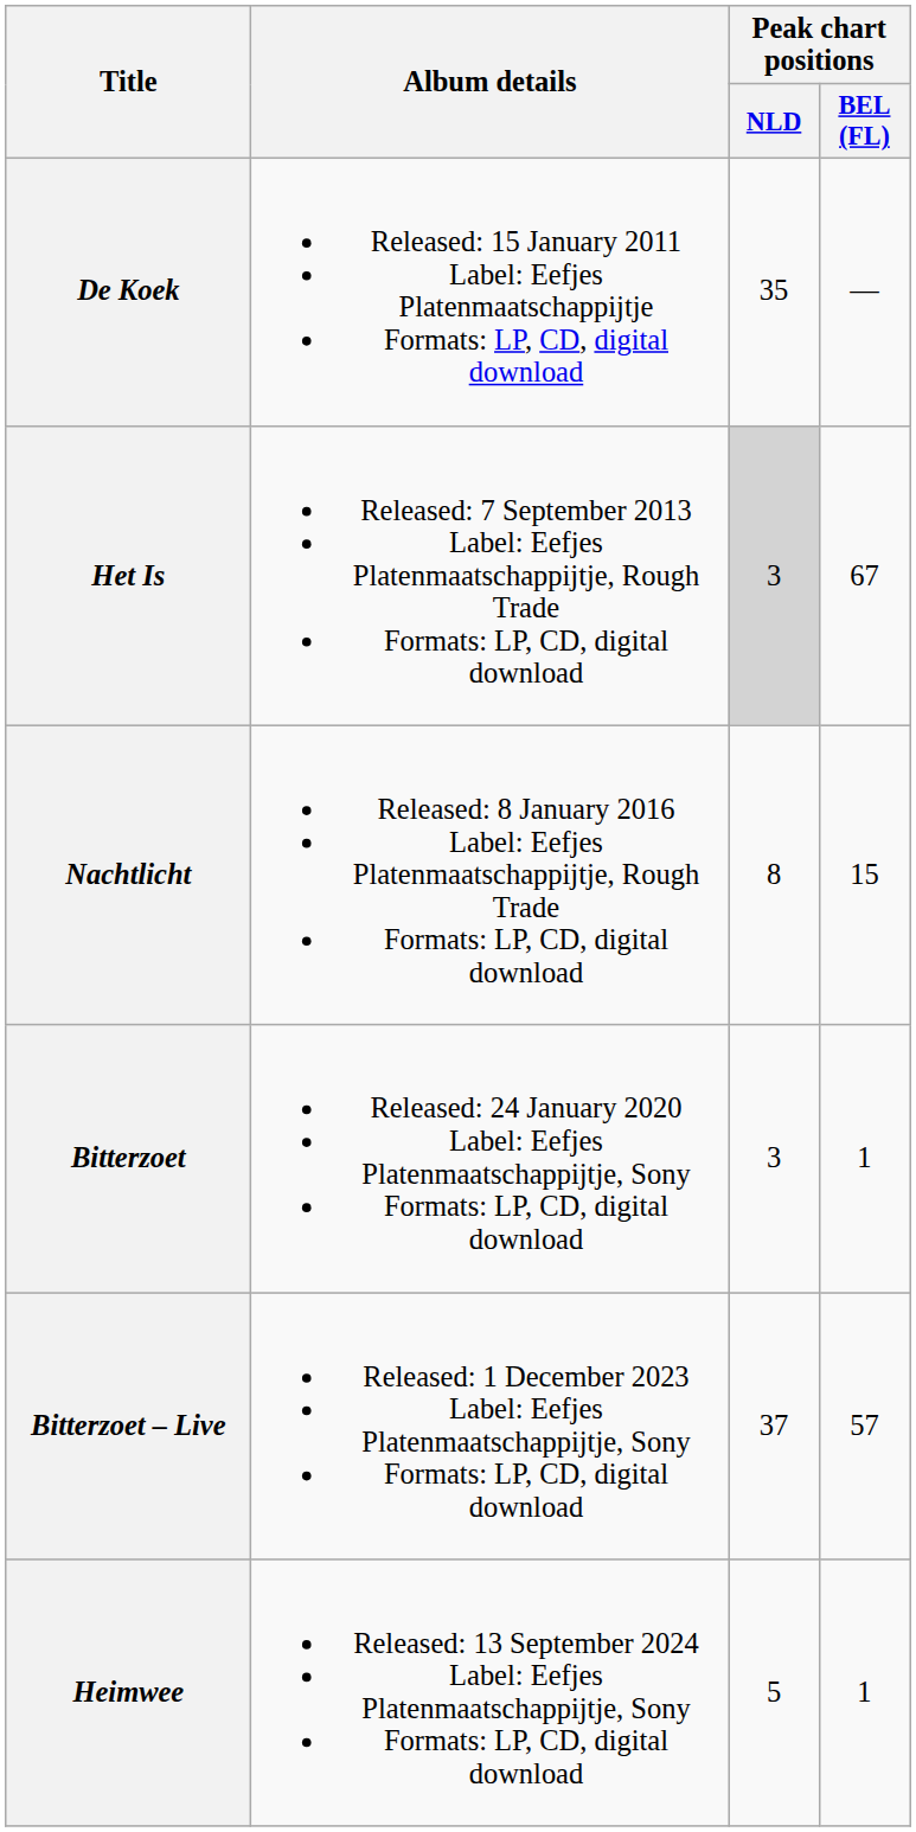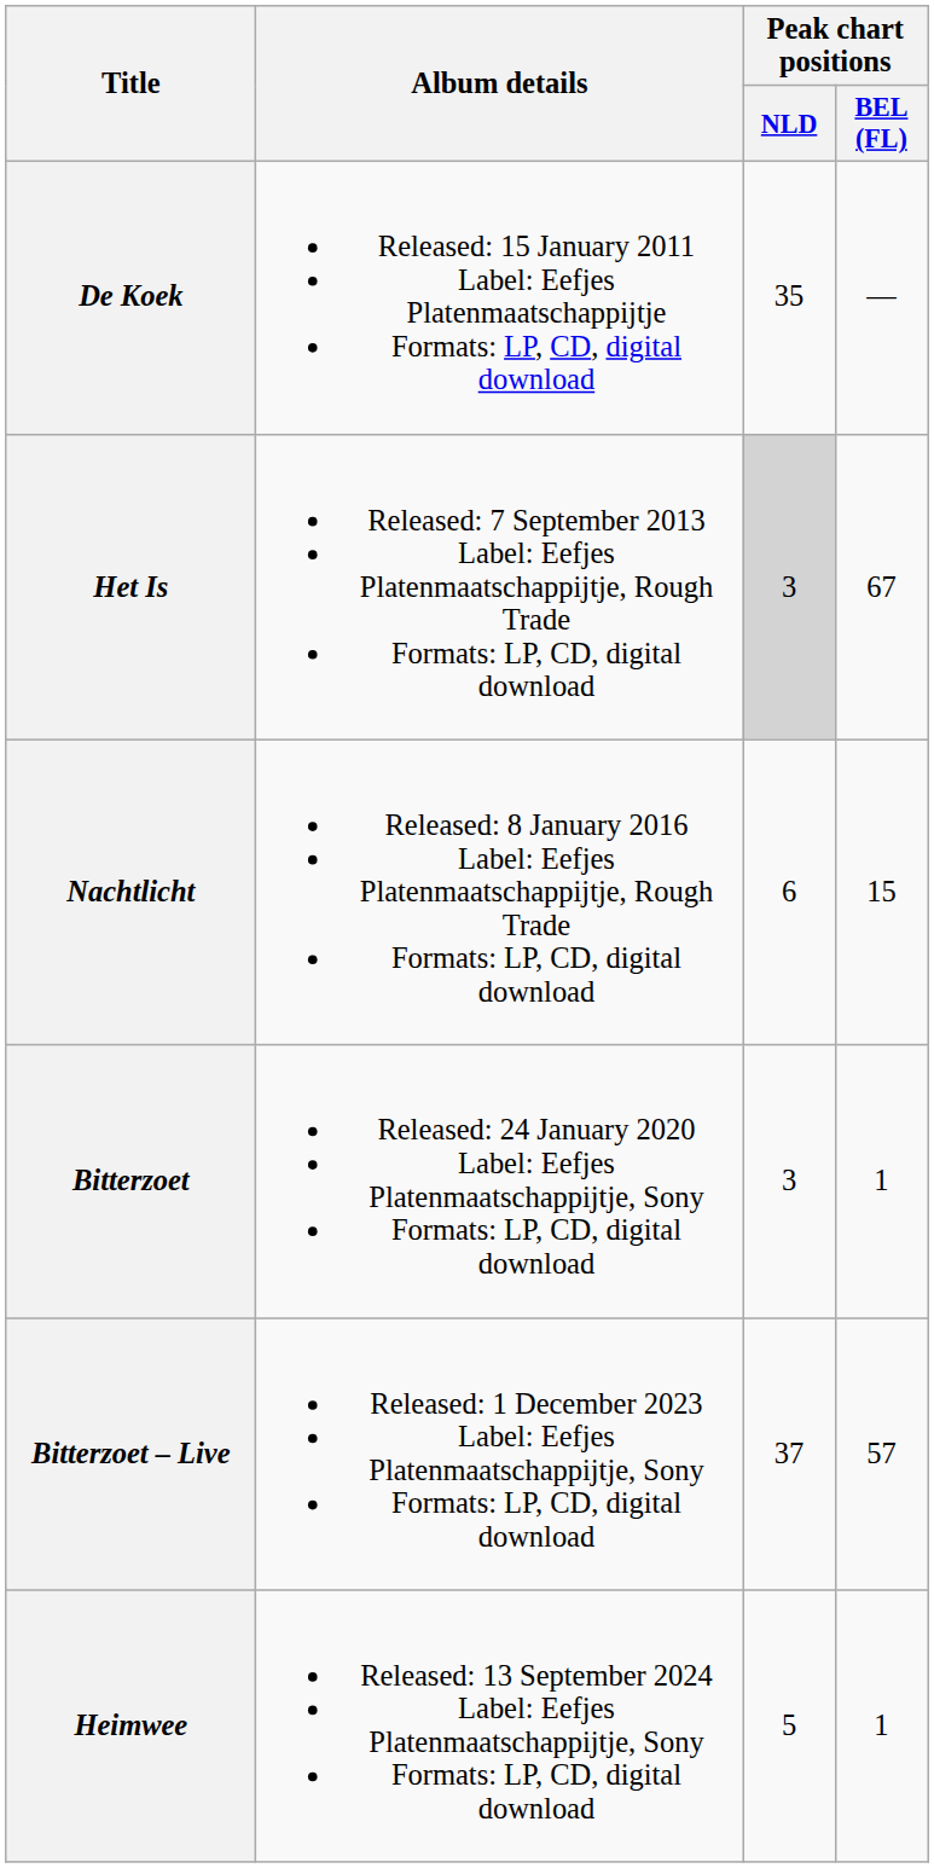Nachtlicht | Peak chart positions / NLD: 8 -> 6
